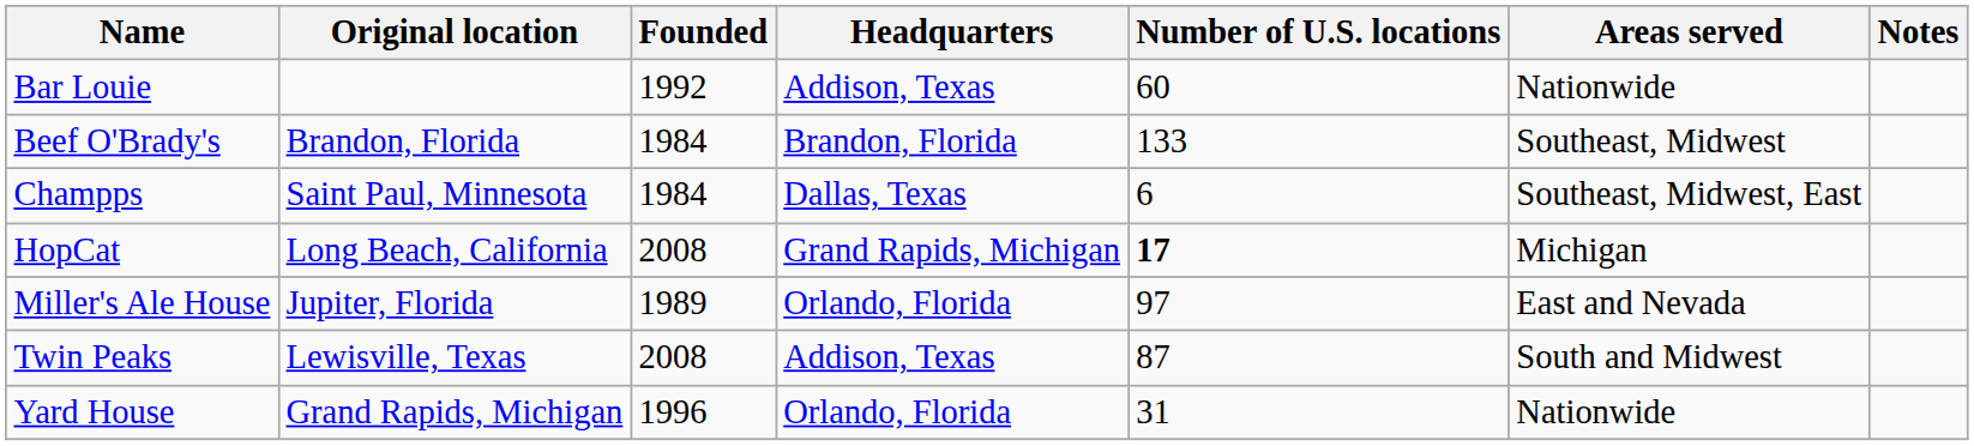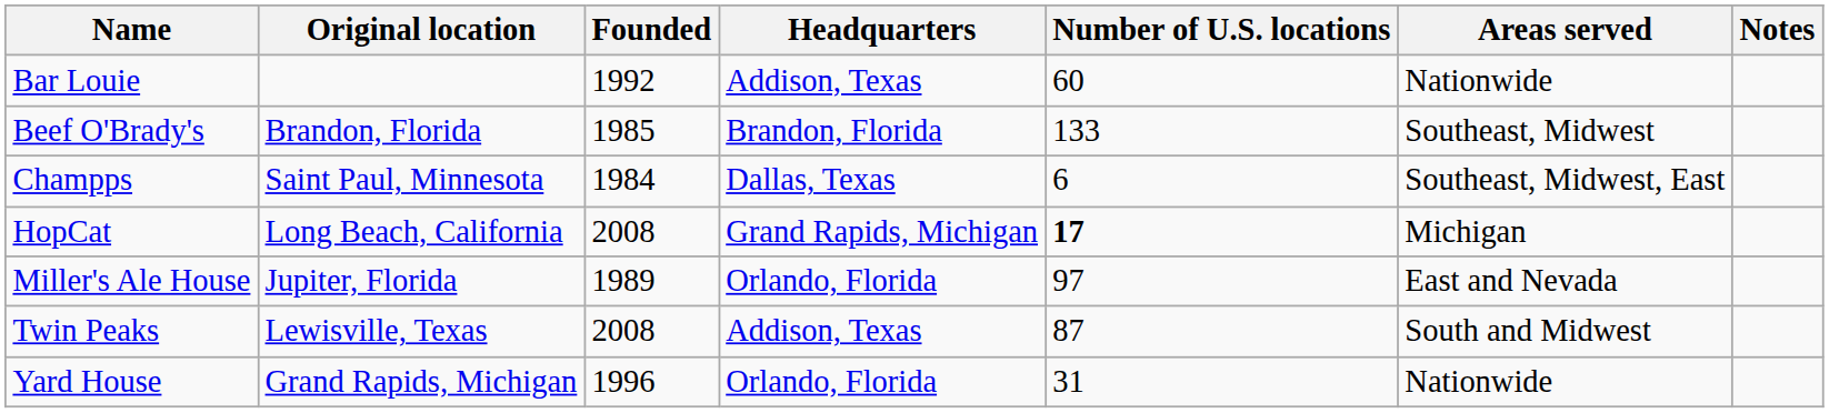Beef O'Brady's | Founded: 1984 -> 1985
